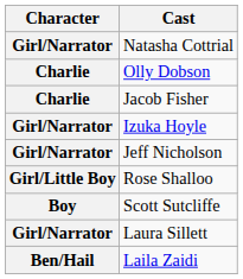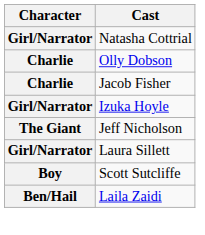Jeff Nicholson | Character: Girl/Narrator -> The Giant
- row: Girl/Little Boy | Rose Shalloo
rows swapped: Laura Sillett <-> Scott Sutcliffe
